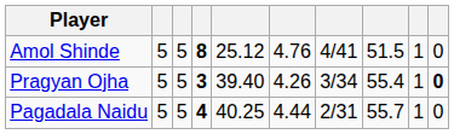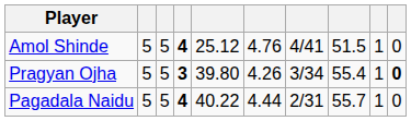Amol Shinde | column 4: 8 -> 4
Pragyan Ojha | column 5: 39.40 -> 39.80
Pagadala Naidu | column 5: 40.25 -> 40.22
